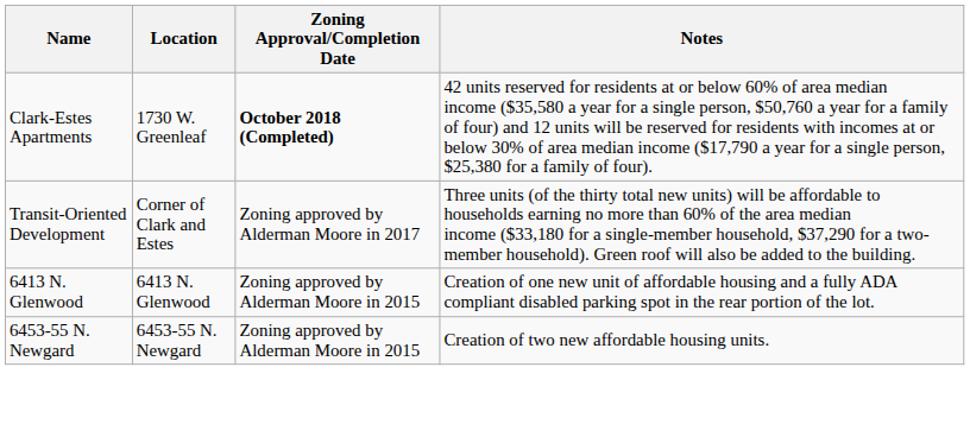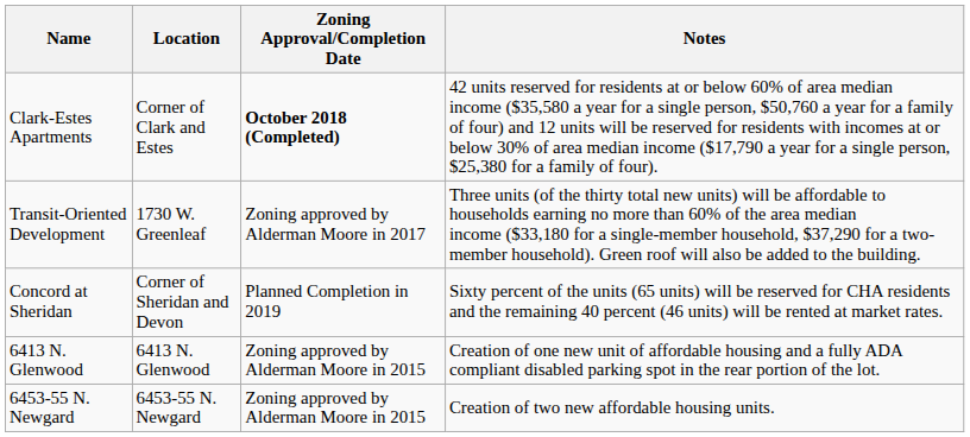Clark-Estes Apartments | Location: 1730 W. Greenleaf -> Corner of Clark and Estes
Transit-Oriented Development | Location: Corner of Clark and Estes -> 1730 W. Greenleaf
+ row: Concord at Sheridan | Corner of Sheridan and Devon | Planned Completion in 2019 | Sixty percent of the units (65 units) will be reserved for CHA residents and the remaining 40 percent (46 units) will be rented at market rates.
